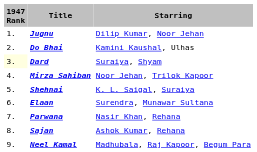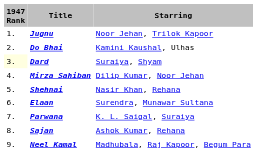Jugnu | column 3: Dilip Kumar, Noor Jehan -> Noor Jehan, Trilok Kapoor
Mirza Sahiban | column 3: Noor Jehan, Trilok Kapoor -> Dilip Kumar, Noor Jehan
Shehnai | column 3: K. L. Saigal, Suraiya -> Nasir Khan, Rehana
Parwana | column 3: Nasir Khan, Rehana -> K. L. Saigal, Suraiya
